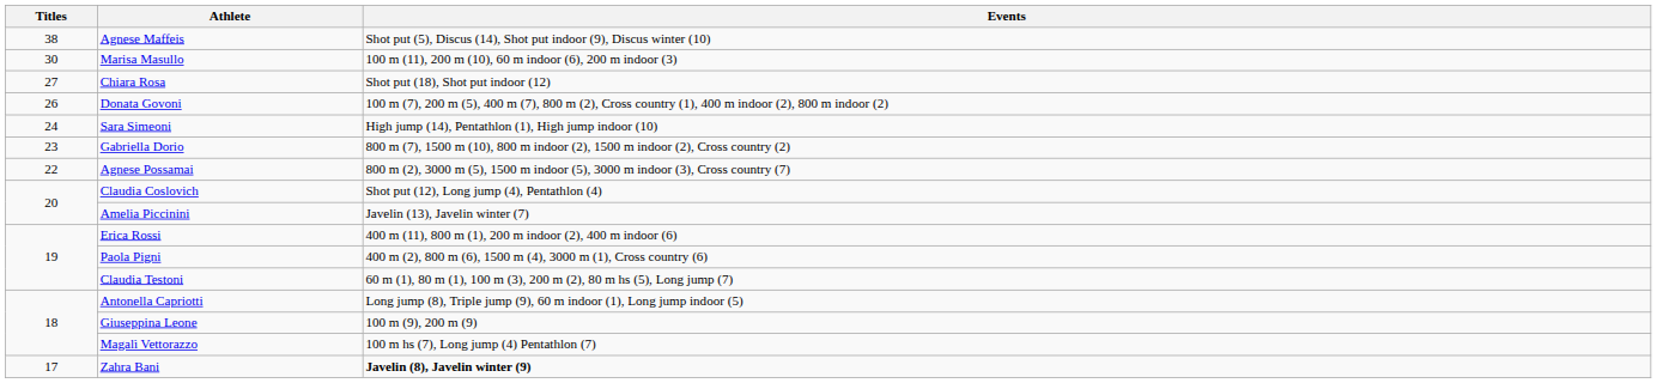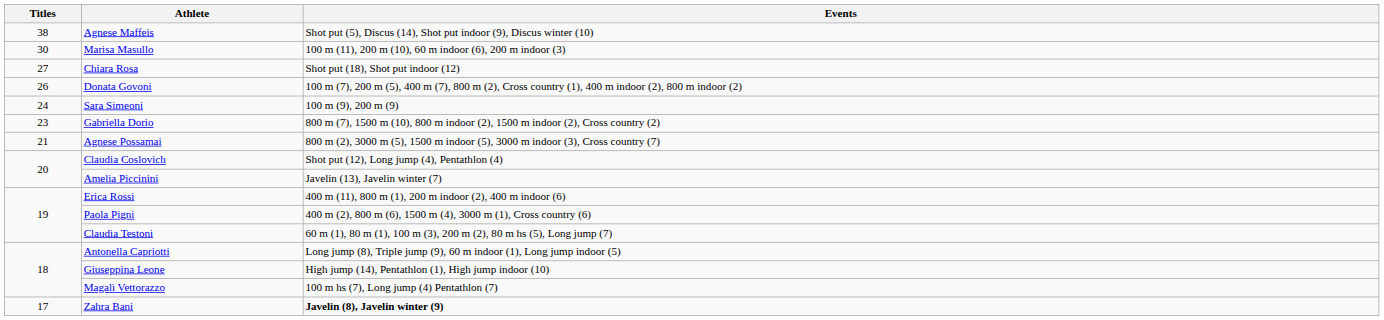Sara Simeoni | Events: High jump (14), Pentathlon (1), High jump indoor (10) -> 100 m (9), 200 m (9)
Agnese Possamai | Titles: 22 -> 21
Giuseppina Leone | Events: 100 m (9), 200 m (9) -> High jump (14), Pentathlon (1), High jump indoor (10)
